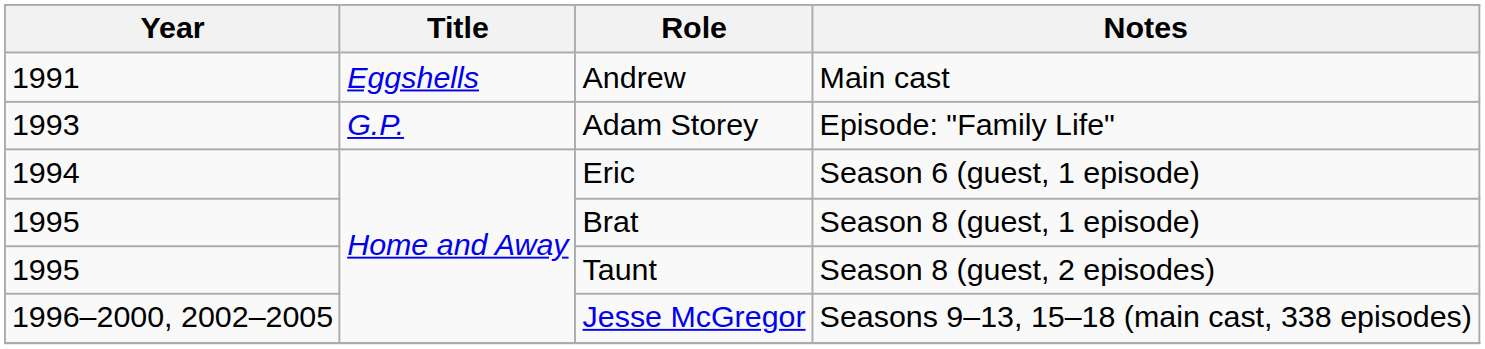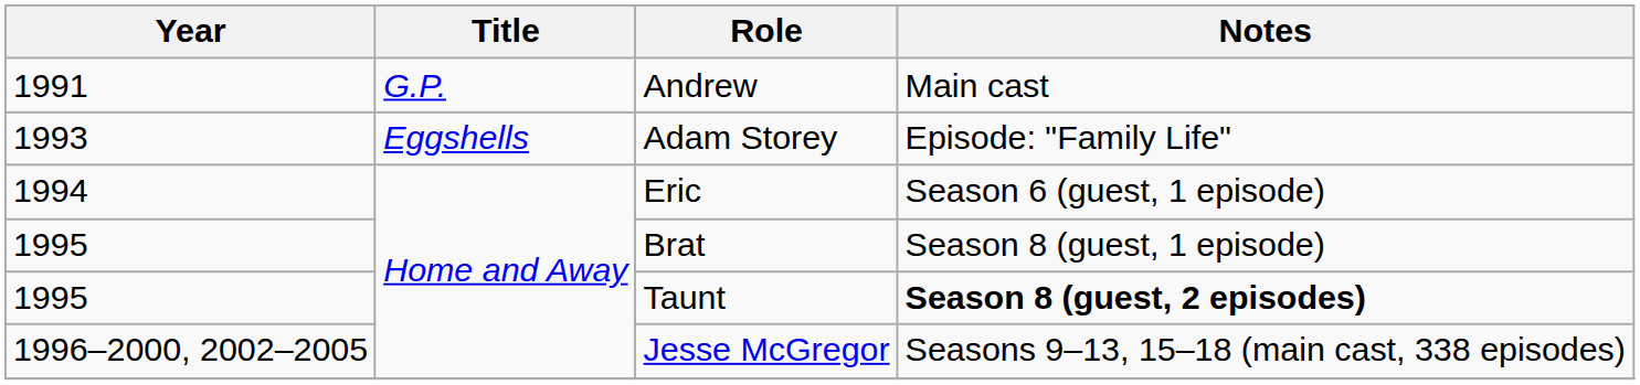Andrew | Title: Eggshells -> G.P.
Adam Storey | Title: G.P. -> Eggshells
Taunt | Notes: normal -> bold
